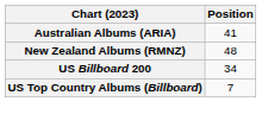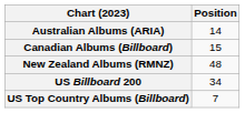Australian Albums (ARIA) | Position: 41 -> 14
+ row: Canadian Albums (Billboard) | 15
